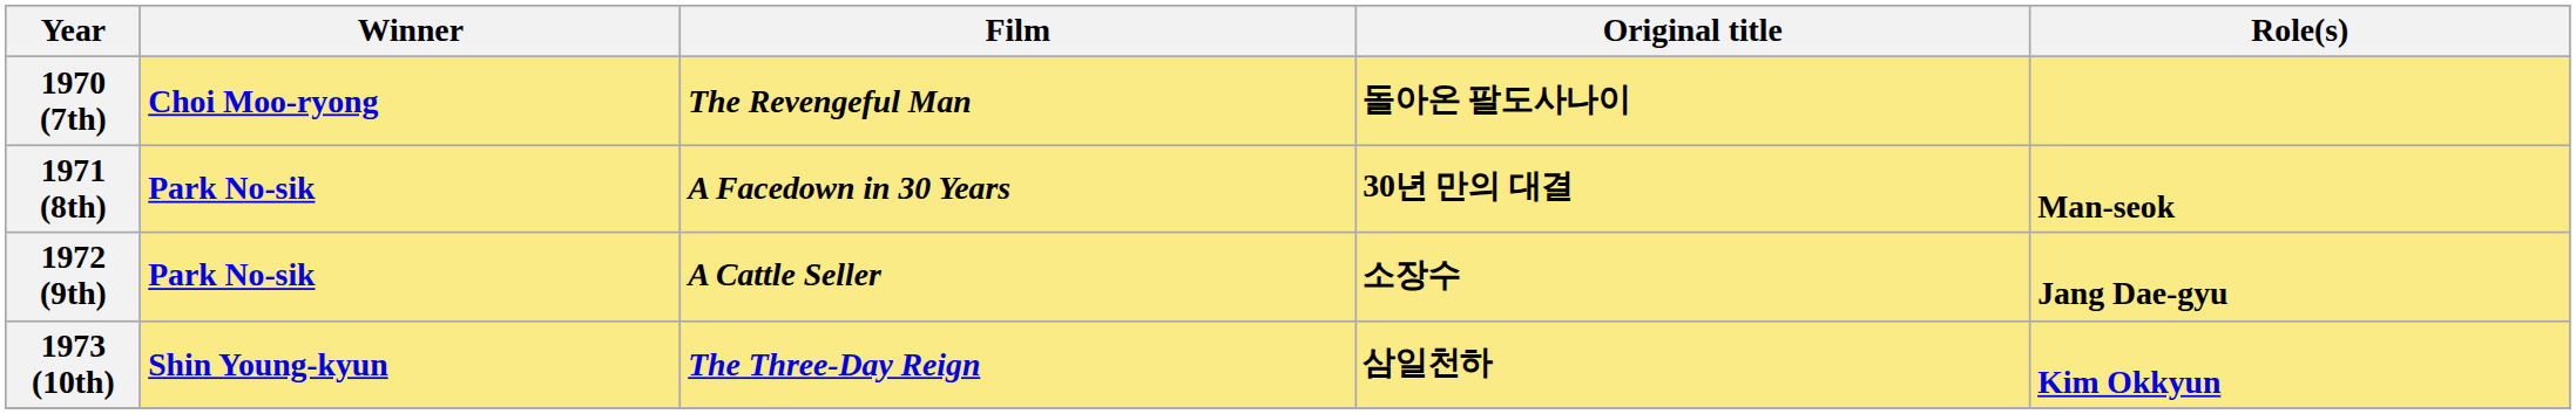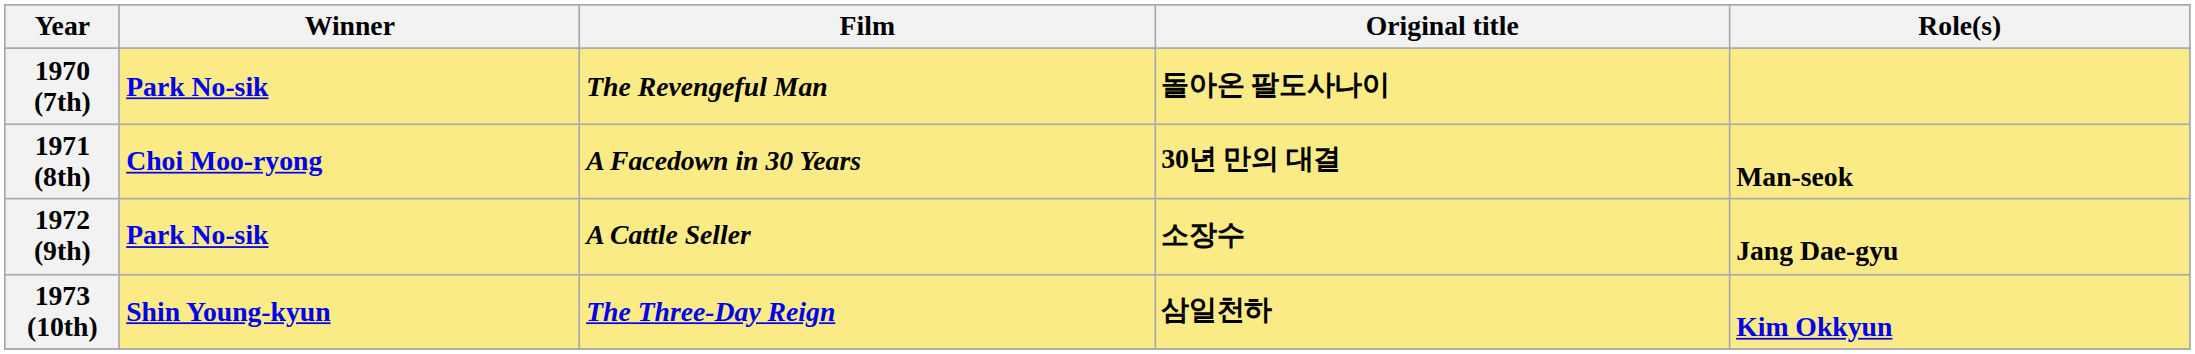1970 (7th) | Winner: Choi Moo-ryong -> Park No-sik
1971 (8th) | Winner: Park No-sik -> Choi Moo-ryong
